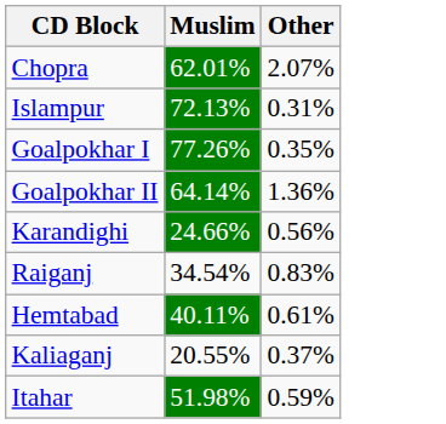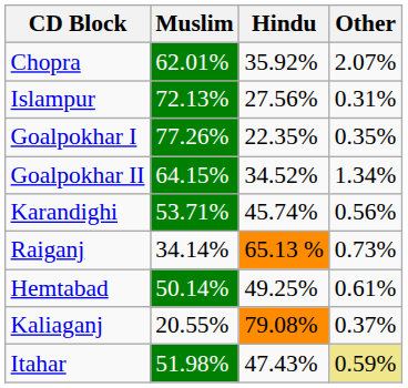+ column: Hindu | 35.92% | 27.56% | 22.35% | 34.52% | 45.74% | 65.13 % | 49.25% | 79.08% | 47.43%
Goalpokhar II | Muslim: 64.14% -> 64.15%
Goalpokhar II | Other: 1.36% -> 1.34%
Karandighi | Muslim: 24.66% -> 53.71%
Raiganj | Muslim: 34.54% -> 34.14%
Raiganj | Other: 0.83% -> 0.73%
Hemtabad | Muslim: 40.11% -> 50.14%
Itahar | Other: no background -> khaki background
